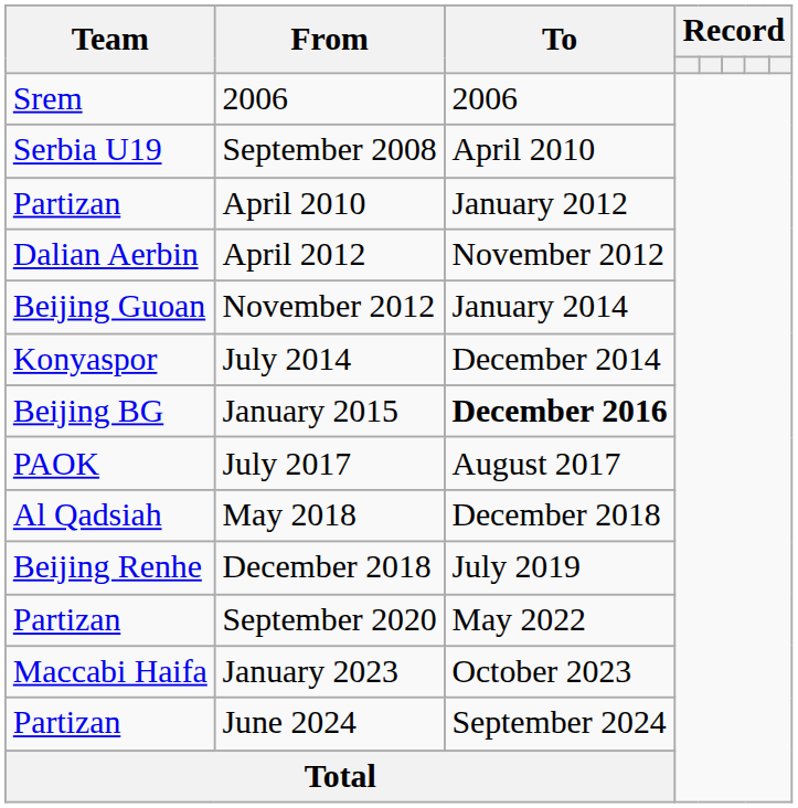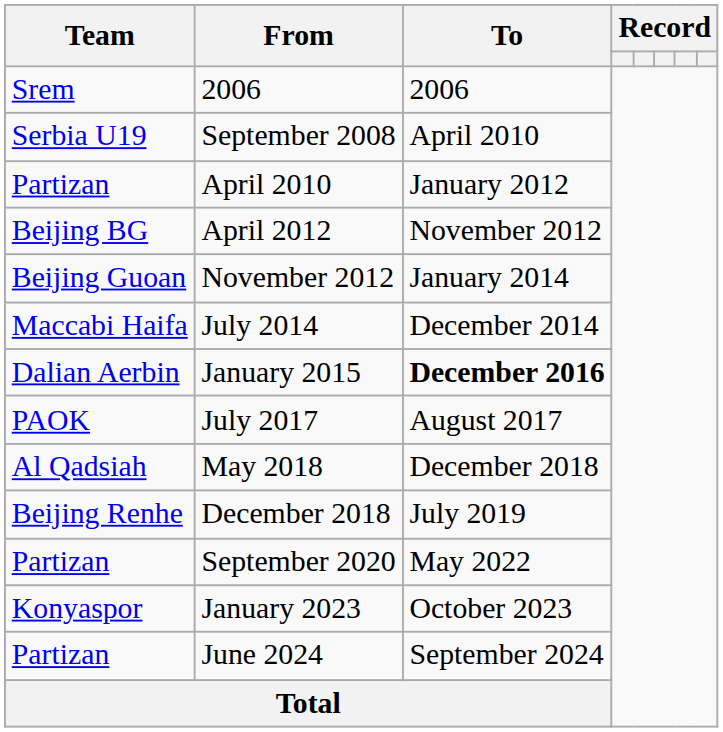April 2012 | Team: Dalian Aerbin -> Beijing BG
July 2014 | Team: Konyaspor -> Maccabi Haifa
January 2015 | Team: Beijing BG -> Dalian Aerbin
January 2023 | Team: Maccabi Haifa -> Konyaspor
